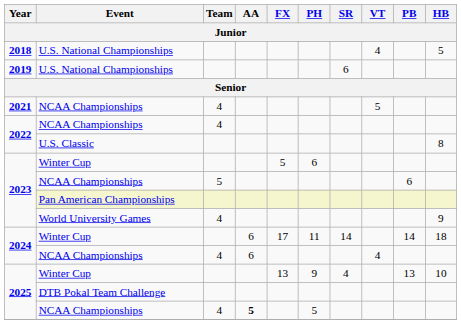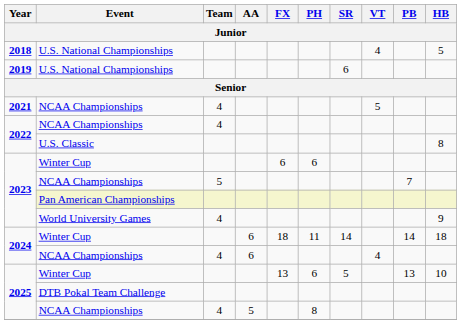2023 / Winter Cup | FX: 5 -> 6
2023 / NCAA Championships | PB: 6 -> 7
2024 / Winter Cup | FX: 17 -> 18
2025 / Winter Cup | PH: 9 -> 6
2025 / Winter Cup | SR: 4 -> 5
2025 / NCAA Championships | AA: bold -> normal
2025 / NCAA Championships | PH: 5 -> 8
